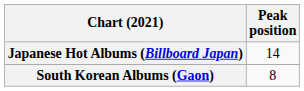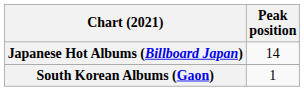South Korean Albums (Gaon) | Peak position: 8 -> 1
